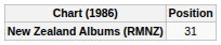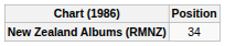New Zealand Albums (RMNZ) | Position: 31 -> 34
